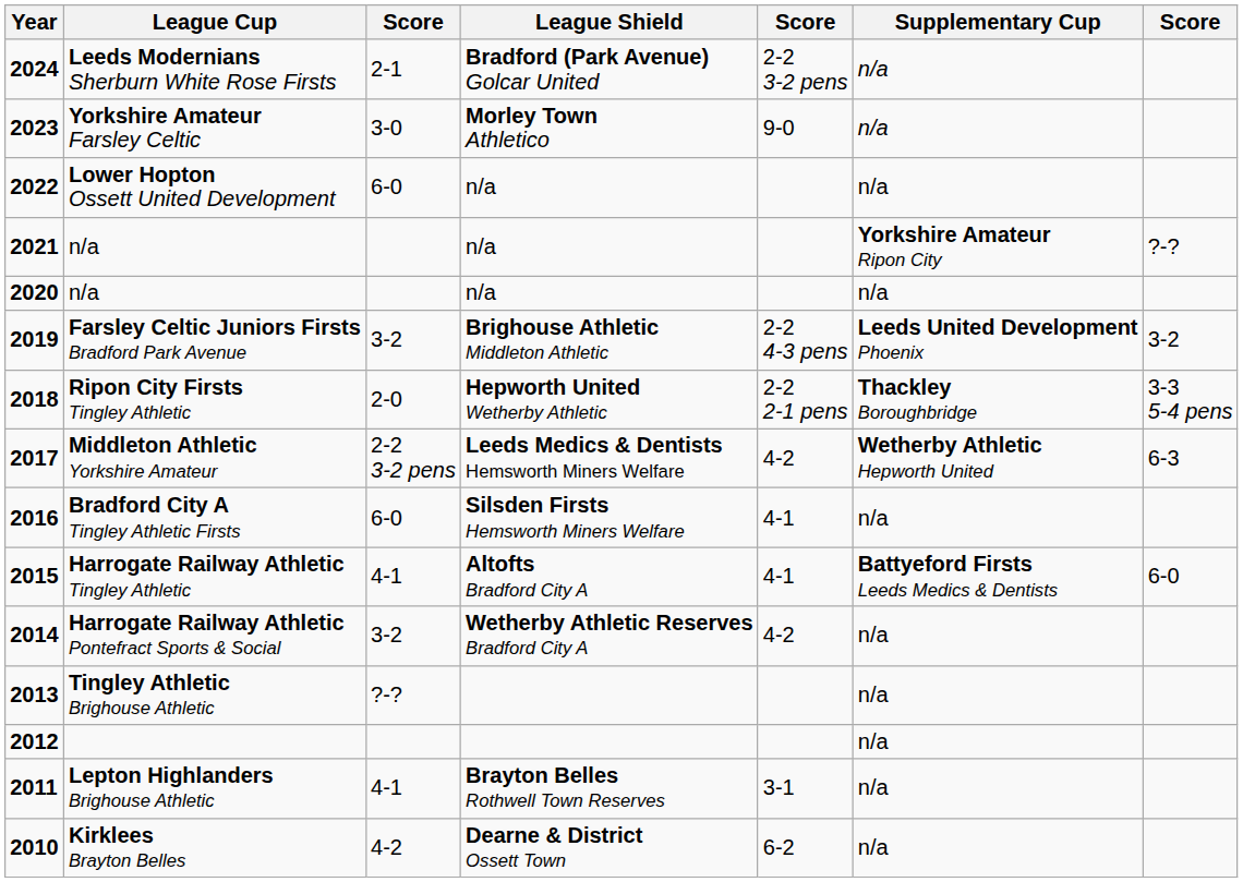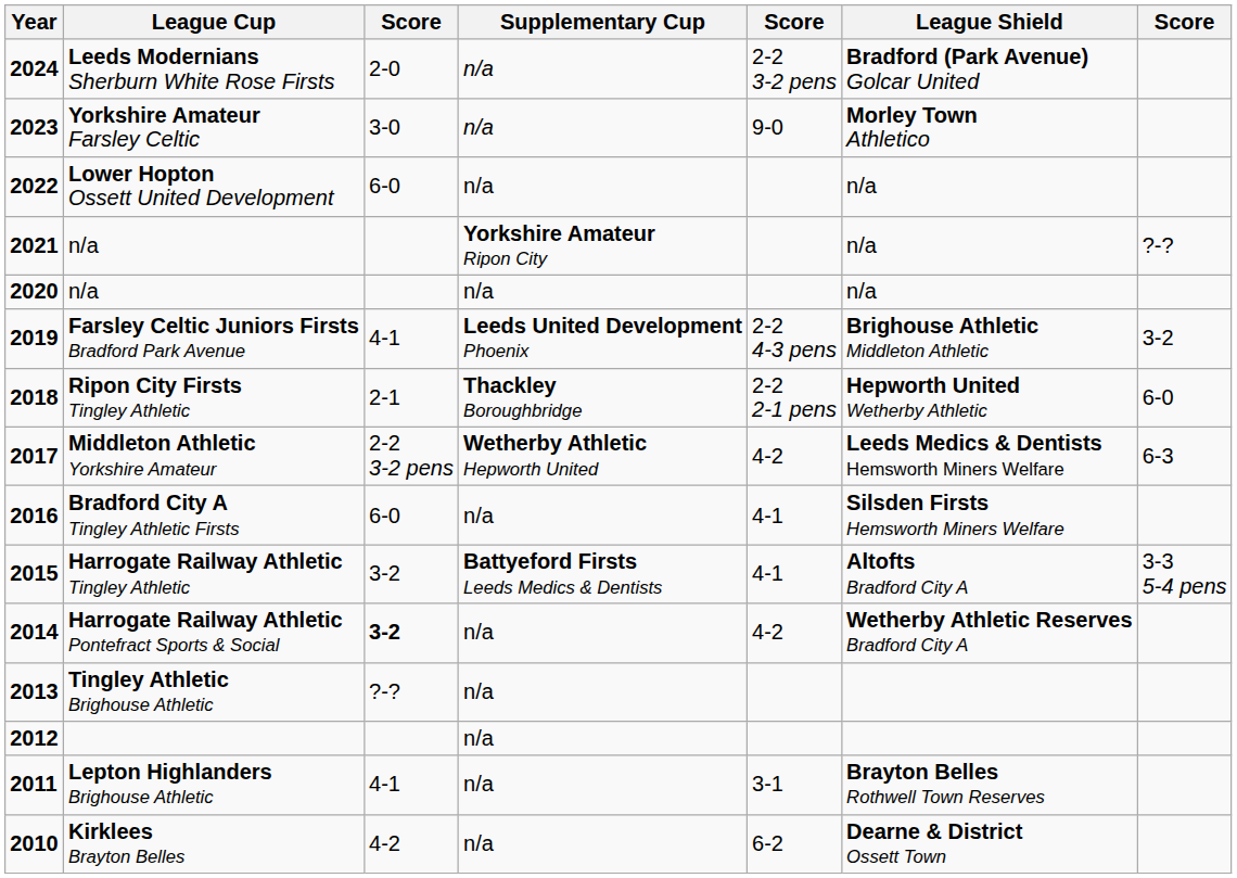columns swapped: League Shield <-> Supplementary Cup
Leeds Modernians Sherburn White Rose Firsts | column 3: 2-1 -> 2-0
Farsley Celtic Juniors Firsts Bradford Park Avenue | column 3: 3-2 -> 4-1
Ripon City Firsts Tingley Athletic | column 3: 2-0 -> 2-1
Ripon City Firsts Tingley Athletic | column 7: 3-3 5-4 pens -> 6-0
Harrogate Railway Athletic Tingley Athletic | column 3: 4-1 -> 3-2
Harrogate Railway Athletic Tingley Athletic | column 7: 6-0 -> 3-3 5-4 pens
Harrogate Railway Athletic Pontefract Sports & Social | column 3: normal -> bold
